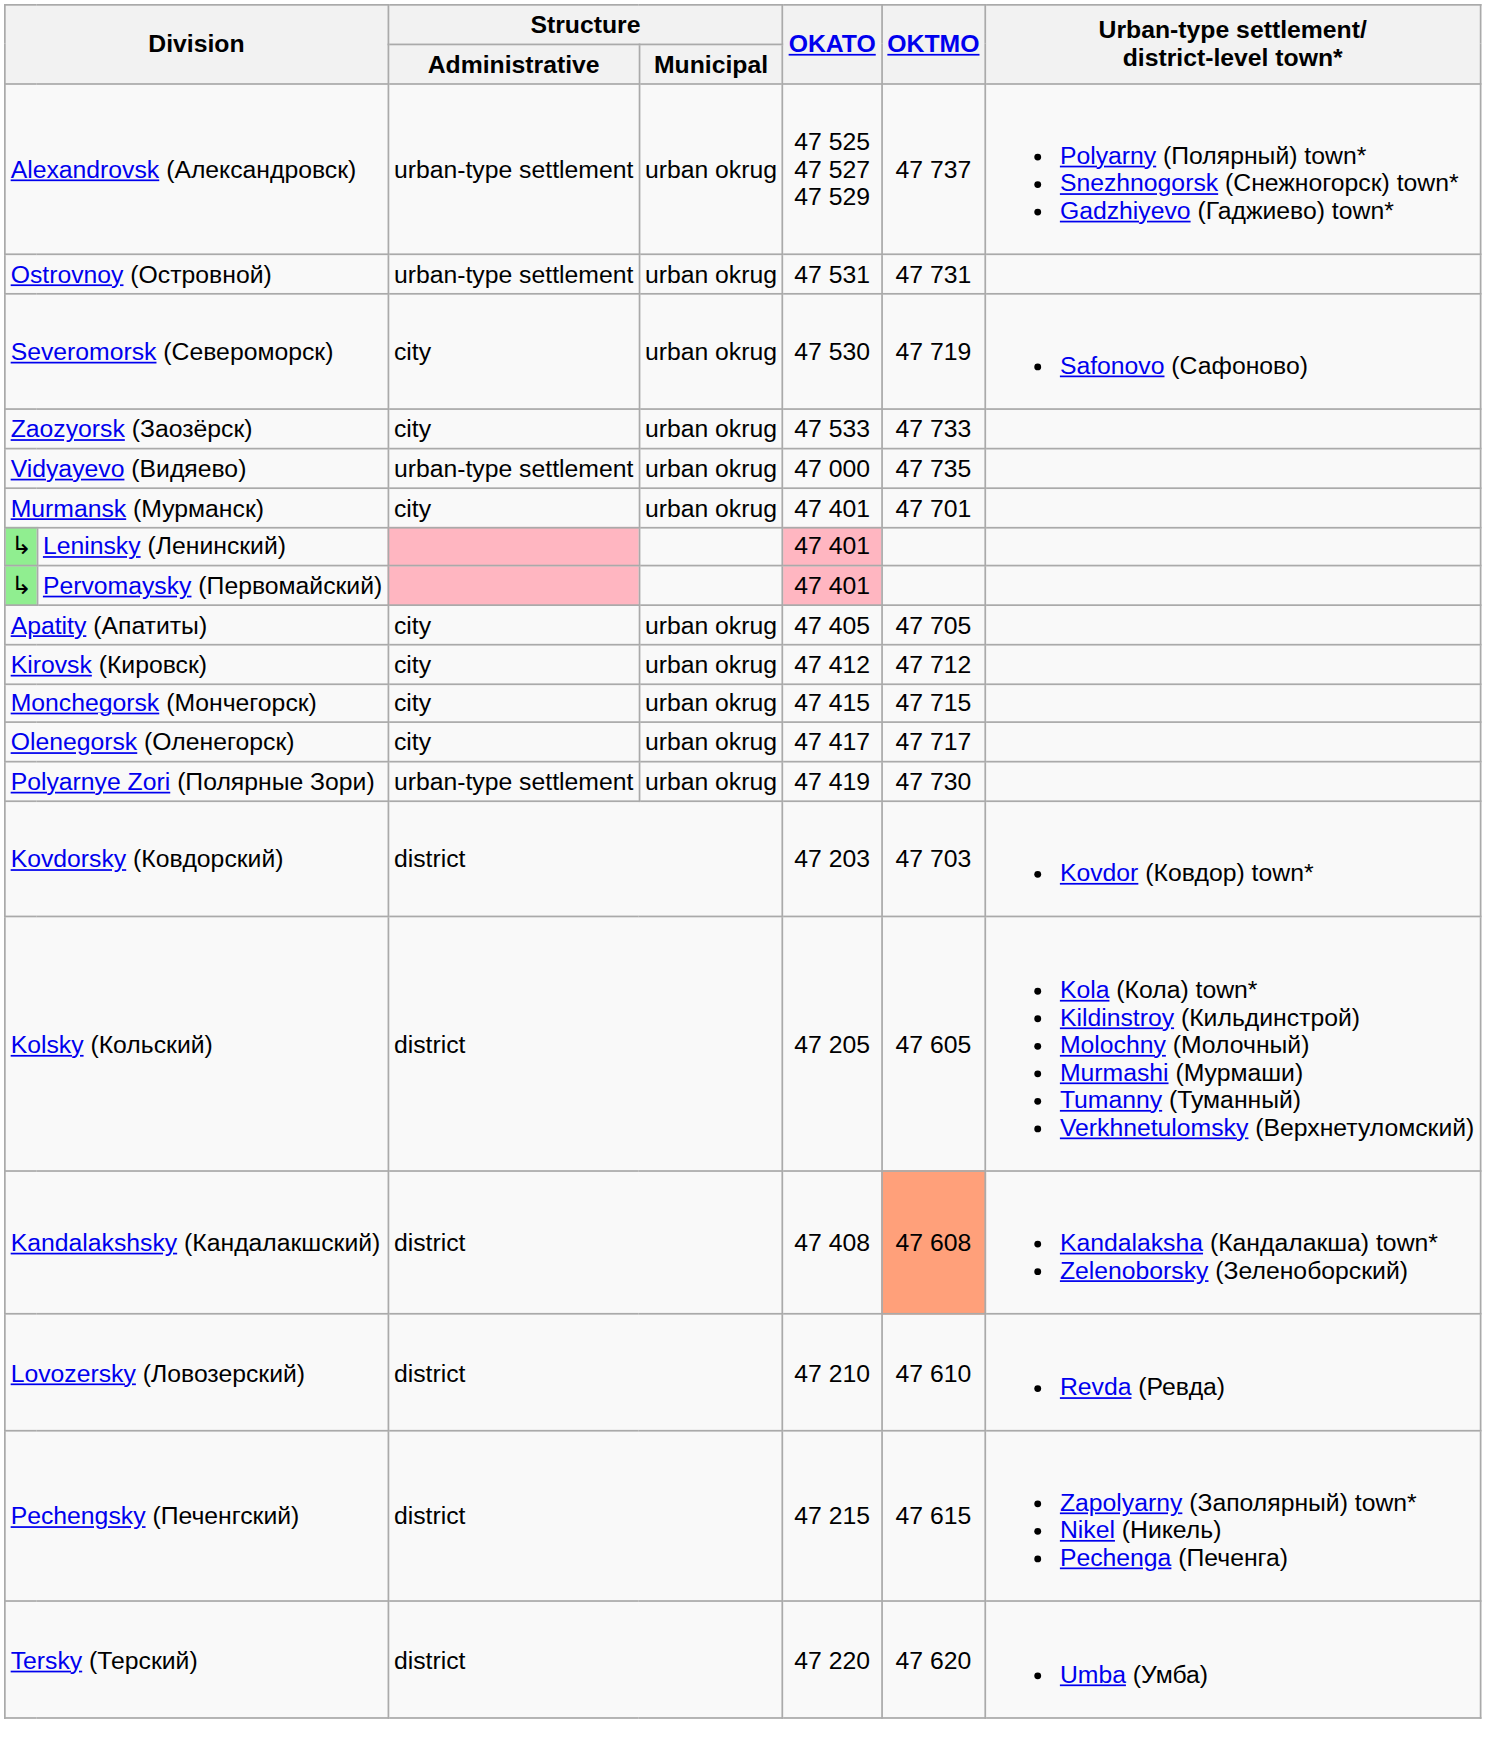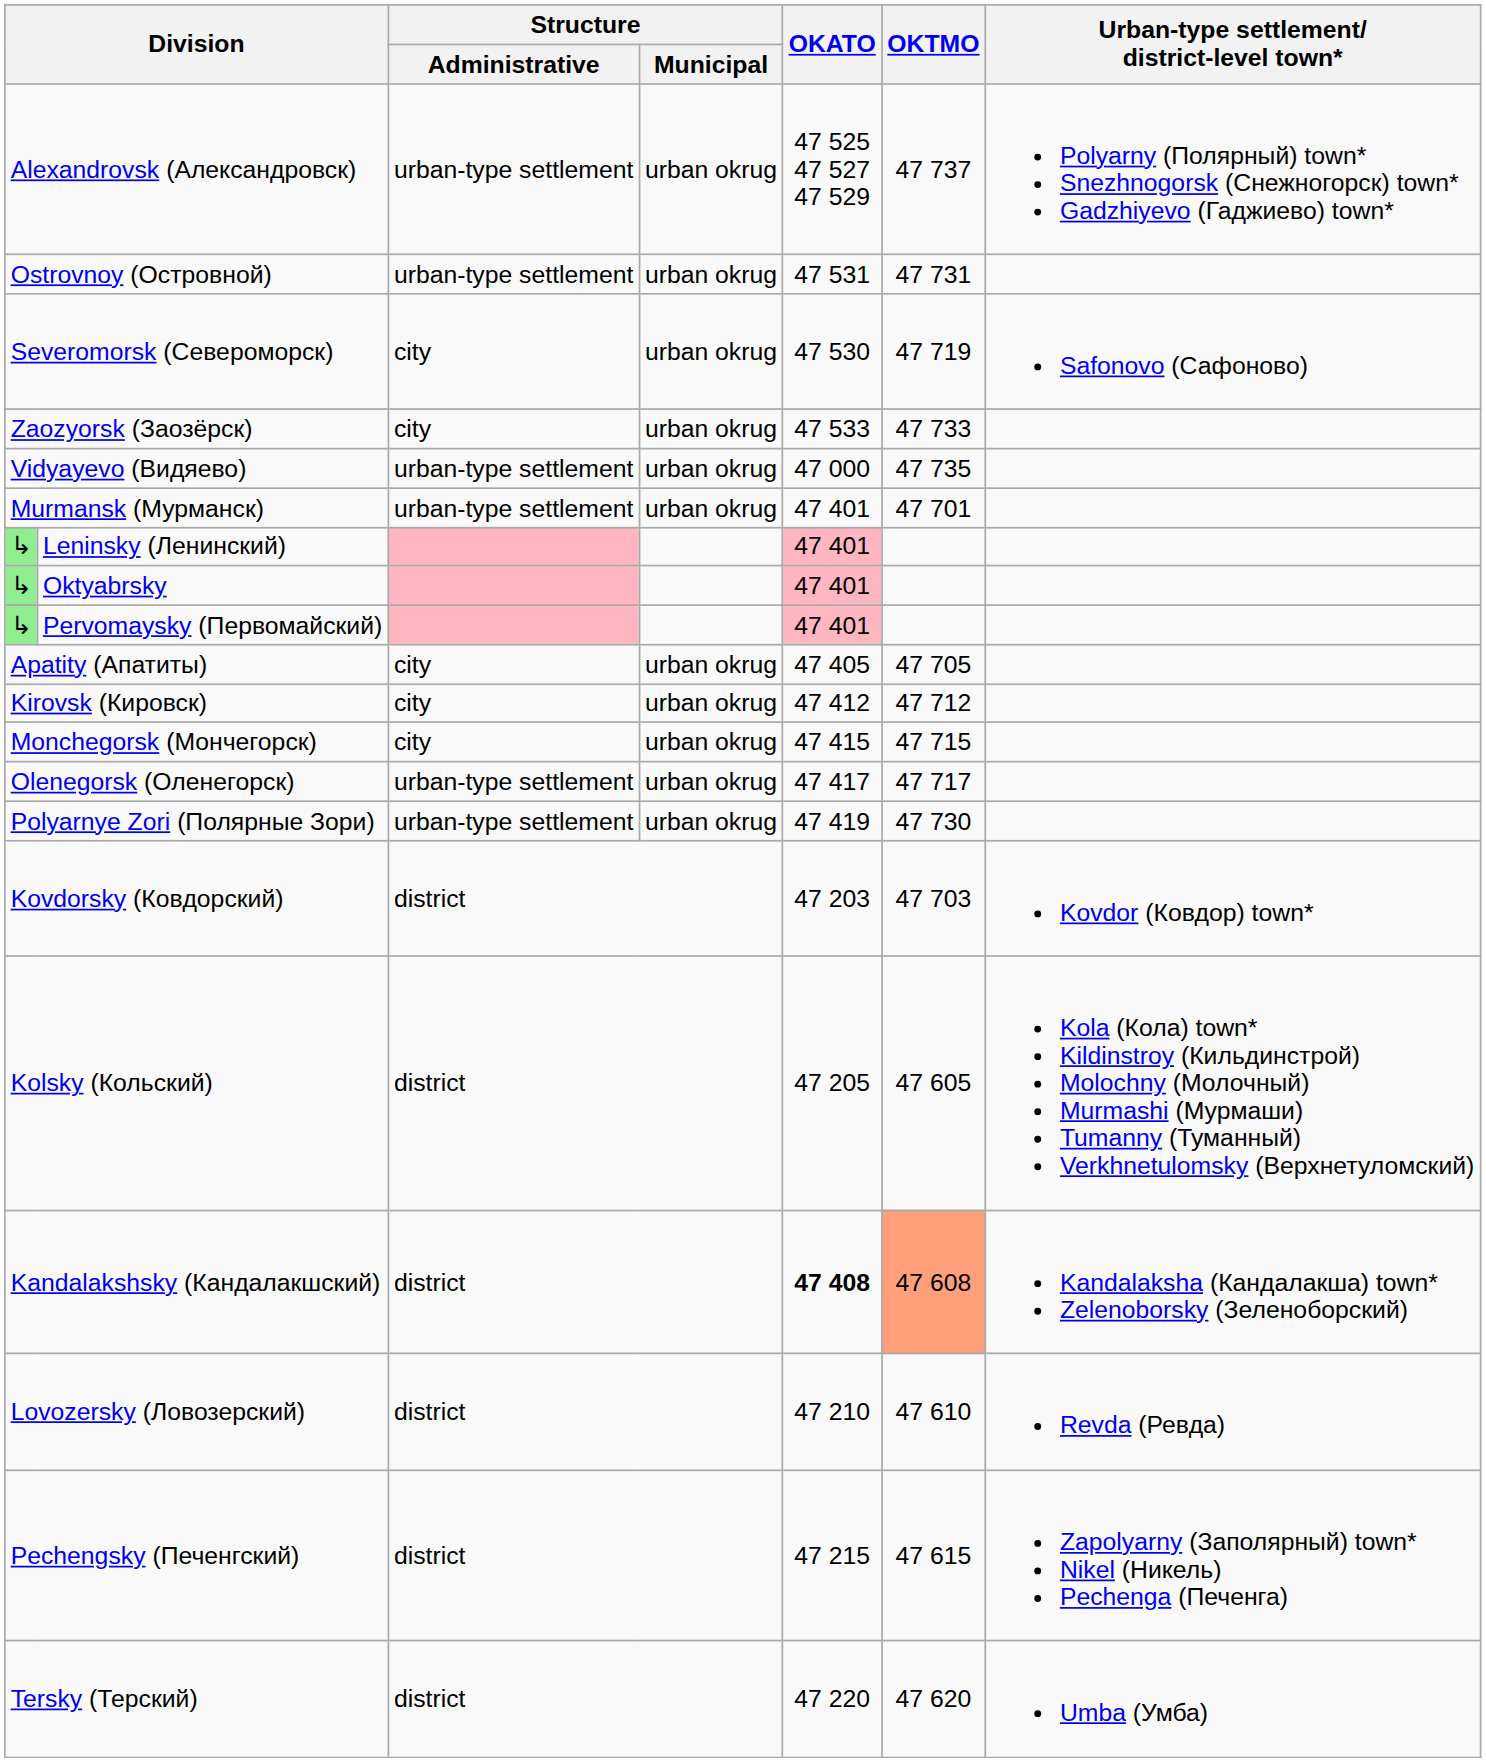Murmansk (Мурманск) | Structure / Administrative: city -> urban-type settlement
+ row: ↳ | Oktyabrsky | 47 401
Olenegorsk (Оленегорск) | Structure / Administrative: city -> urban-type settlement
Kandalakshsky (Кандалакшский) | OKATO: normal -> bold
